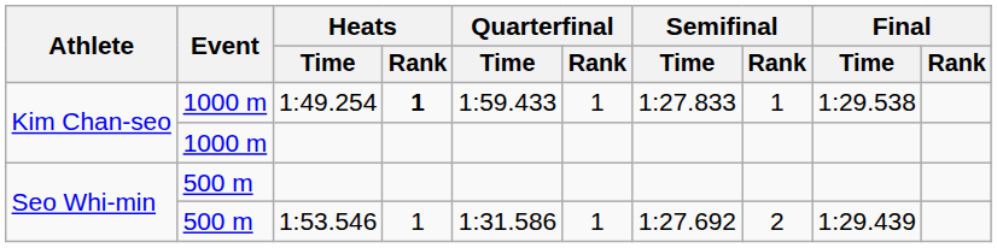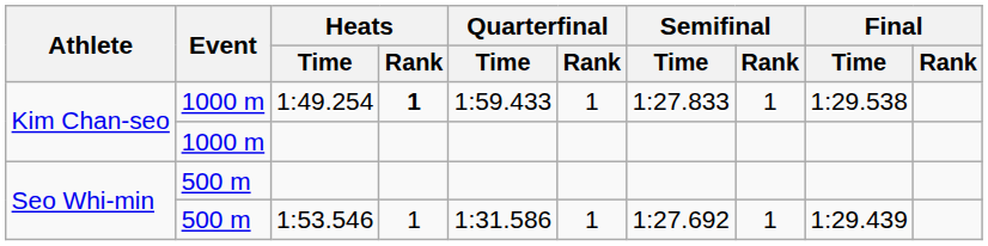1:53.546 | Semifinal / Rank: 2 -> 1
